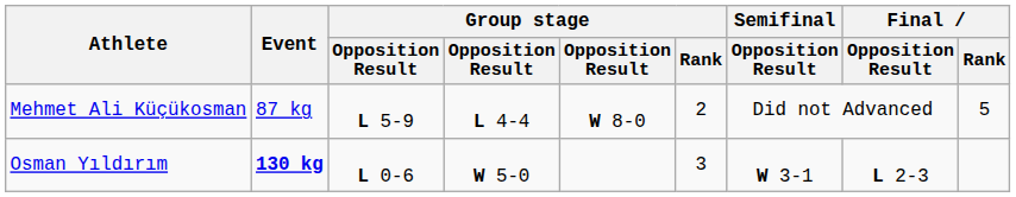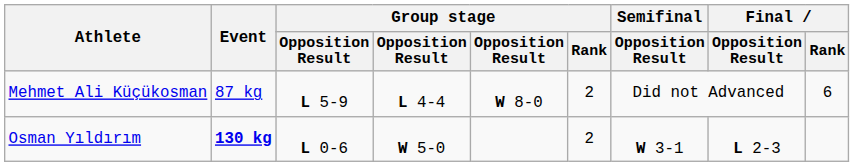Mehmet Ali Küçükosman | Final / Rank: 5 -> 6
Osman Yıldırım | Group stage / Rank: 3 -> 2
